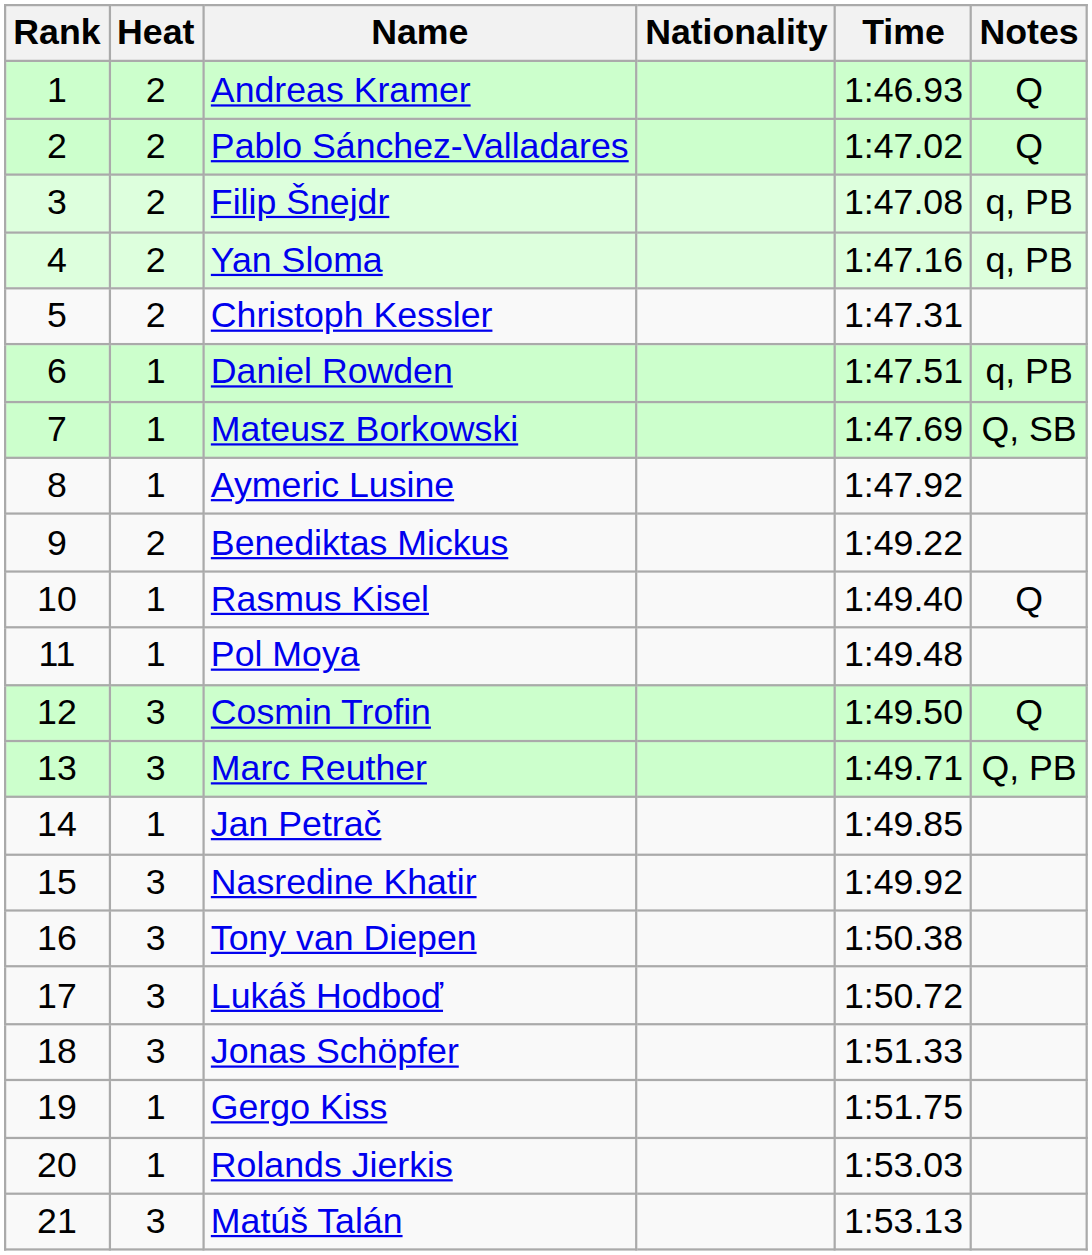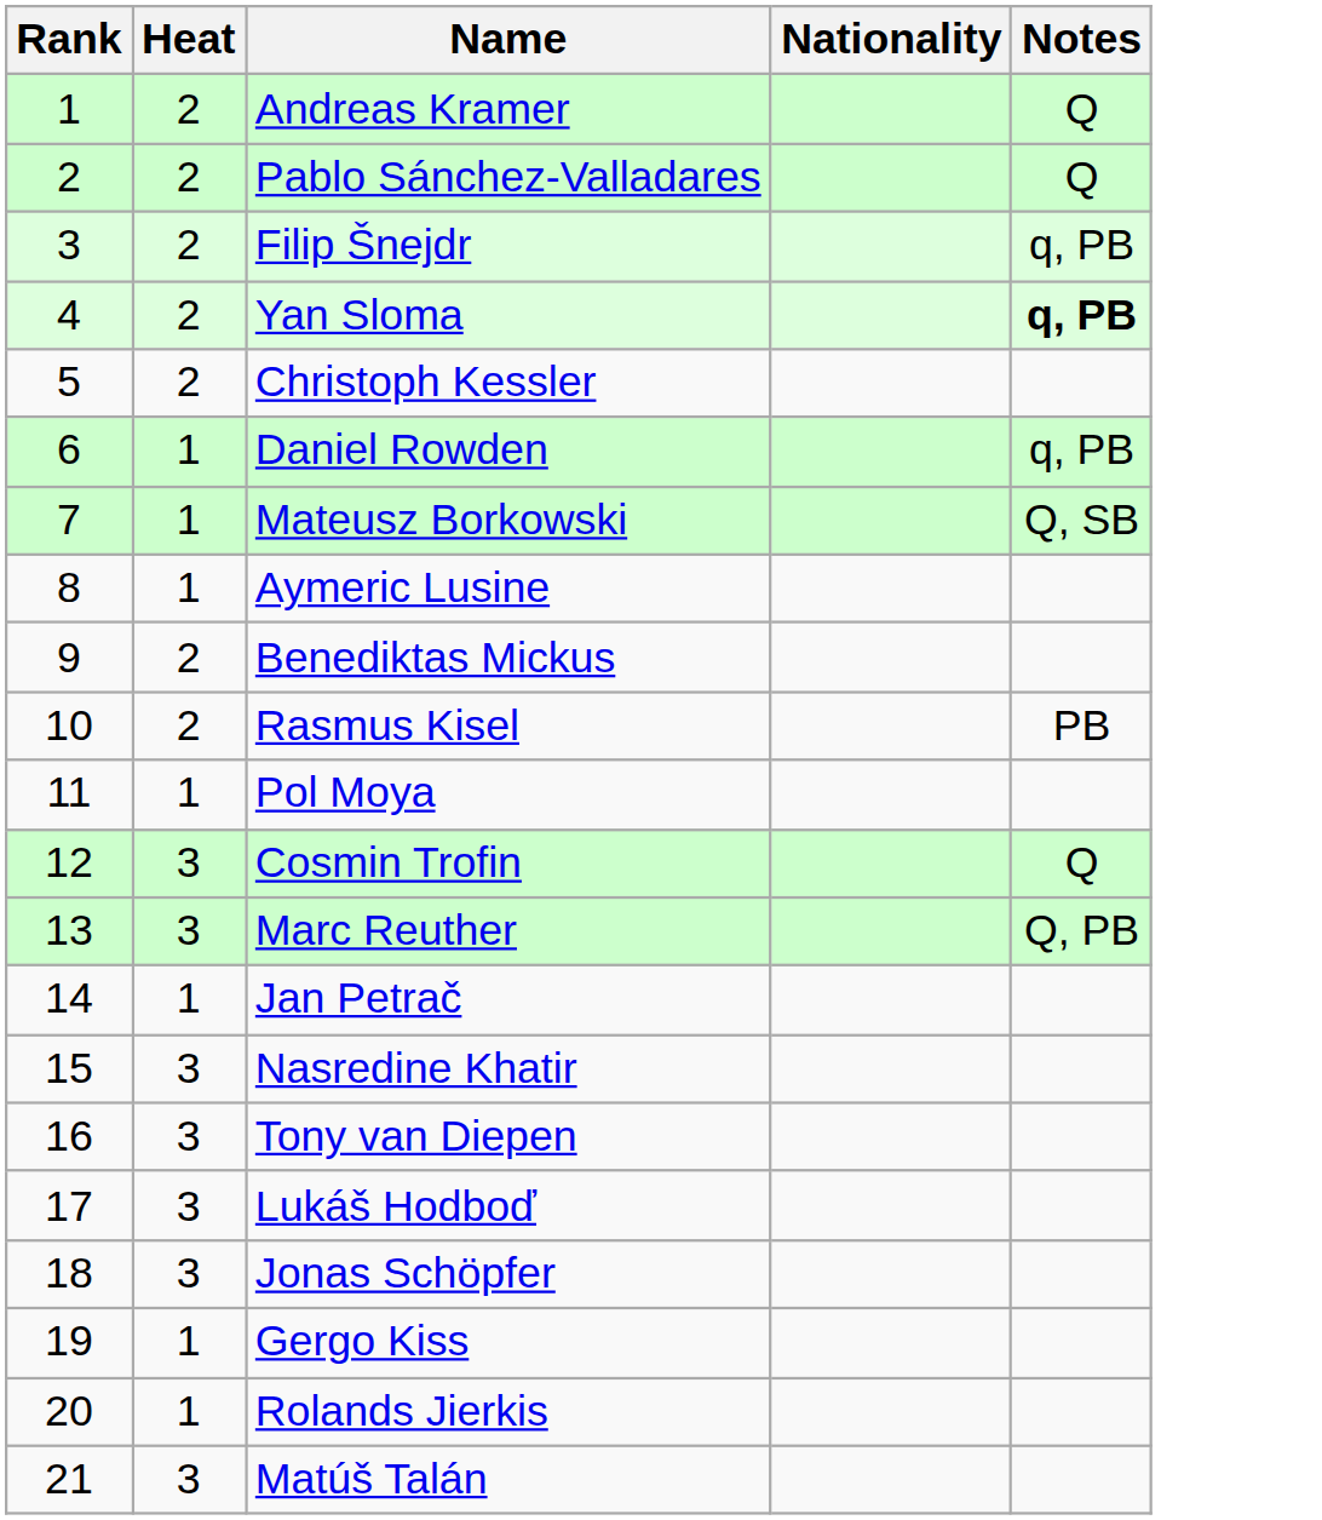- column: Time | 1:46.93 | 1:47.02 | 1:47.08 | 1:47.16 | 1:47.31 | 1:47.51 | 1:47.69 | 1:47.92 | 1:49.22 | 1:49.40 | 1:49.48 | 1:49.50 | 1:49.71 | 1:49.85 | 1:49.92 | 1:50.38 | 1:50.72 | 1:51.33 | 1:51.75 | 1:53.03 | 1:53.13
Yan Sloma | Notes: normal -> bold
Rasmus Kisel | Heat: 1 -> 2
Rasmus Kisel | Notes: Q -> PB
